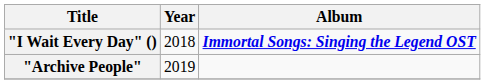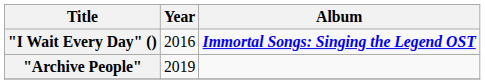"I Wait Every Day" () | Year: 2018 -> 2016
